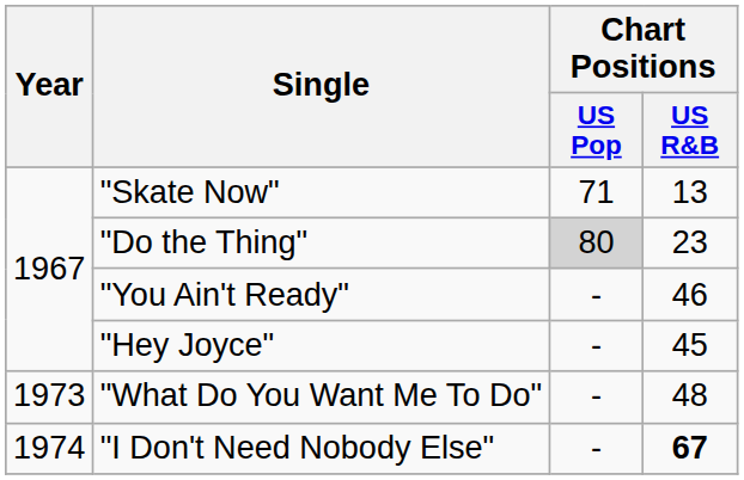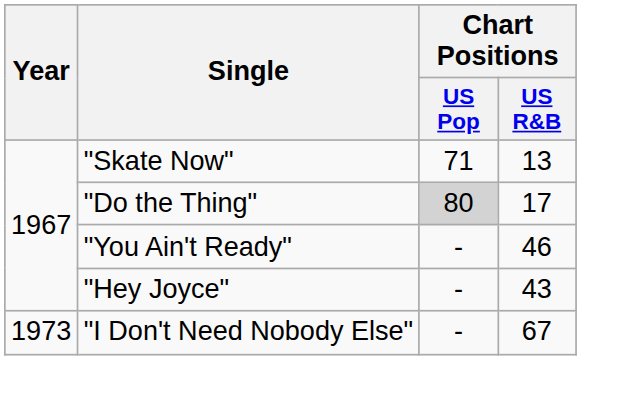"Do the Thing" | Chart Positions / US R&B: 23 -> 17
"Hey Joyce" | Chart Positions / US R&B: 45 -> 43
- row: 1973 | "What Do You Want Me To Do" | - | 48
"I Don't Need Nobody Else" | Year: 1974 -> 1973
"I Don't Need Nobody Else" | Chart Positions / US R&B: bold -> normal
